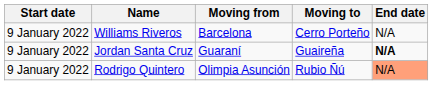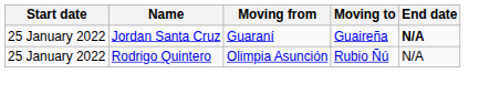- row: 9 January 2022 | Williams Riveros | Barcelona | Cerro Porteño | N/A
Jordan Santa Cruz | Start date: 9 January 2022 -> 25 January 2022
Rodrigo Quintero | Start date: 9 January 2022 -> 25 January 2022
Rodrigo Quintero | End date: lightsalmon background -> no background
